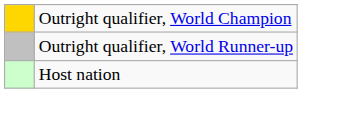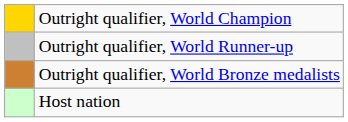+ row: Outright qualifier, World Bronze medalists
